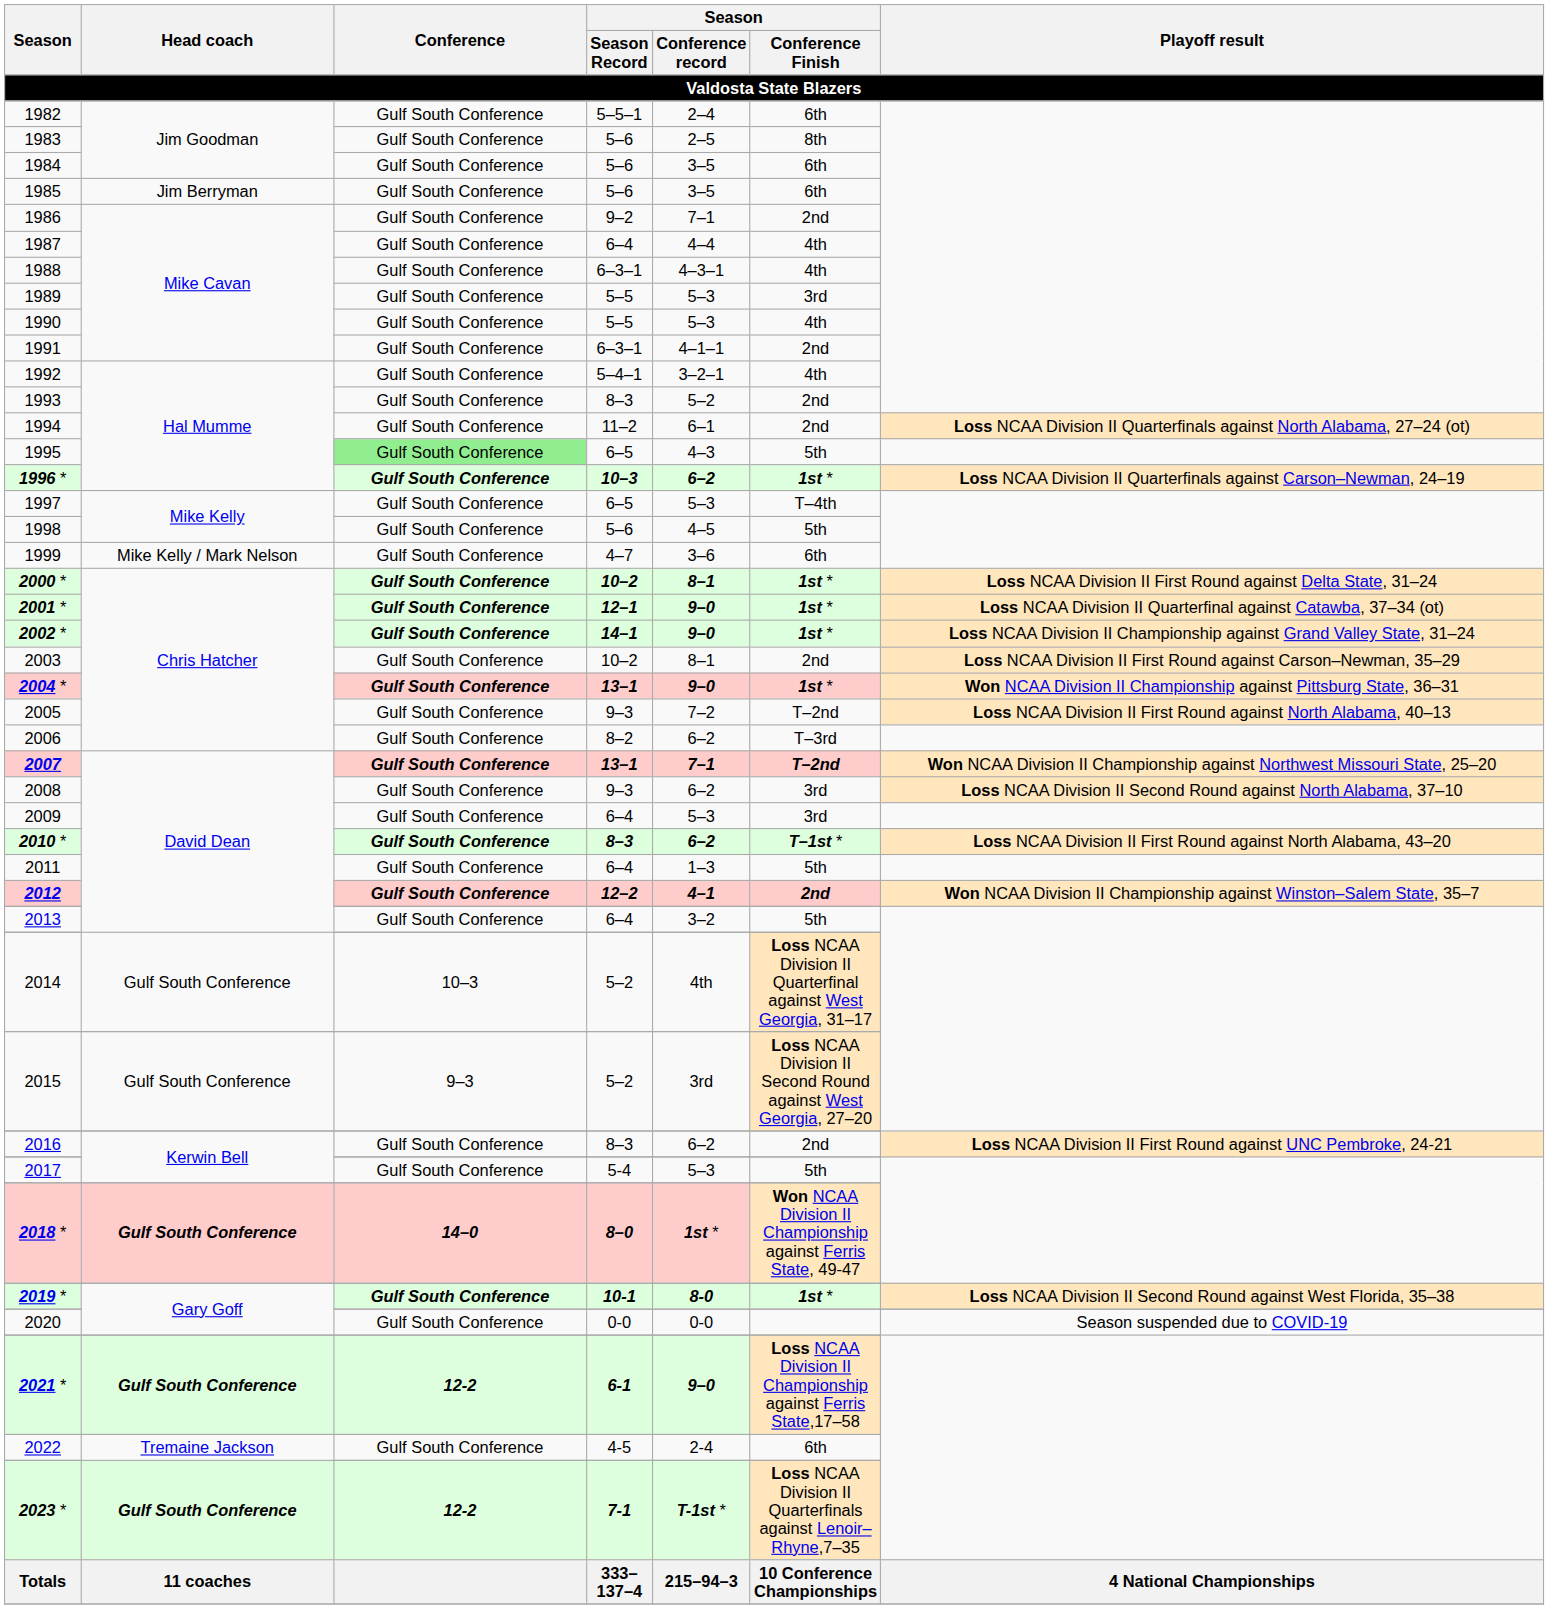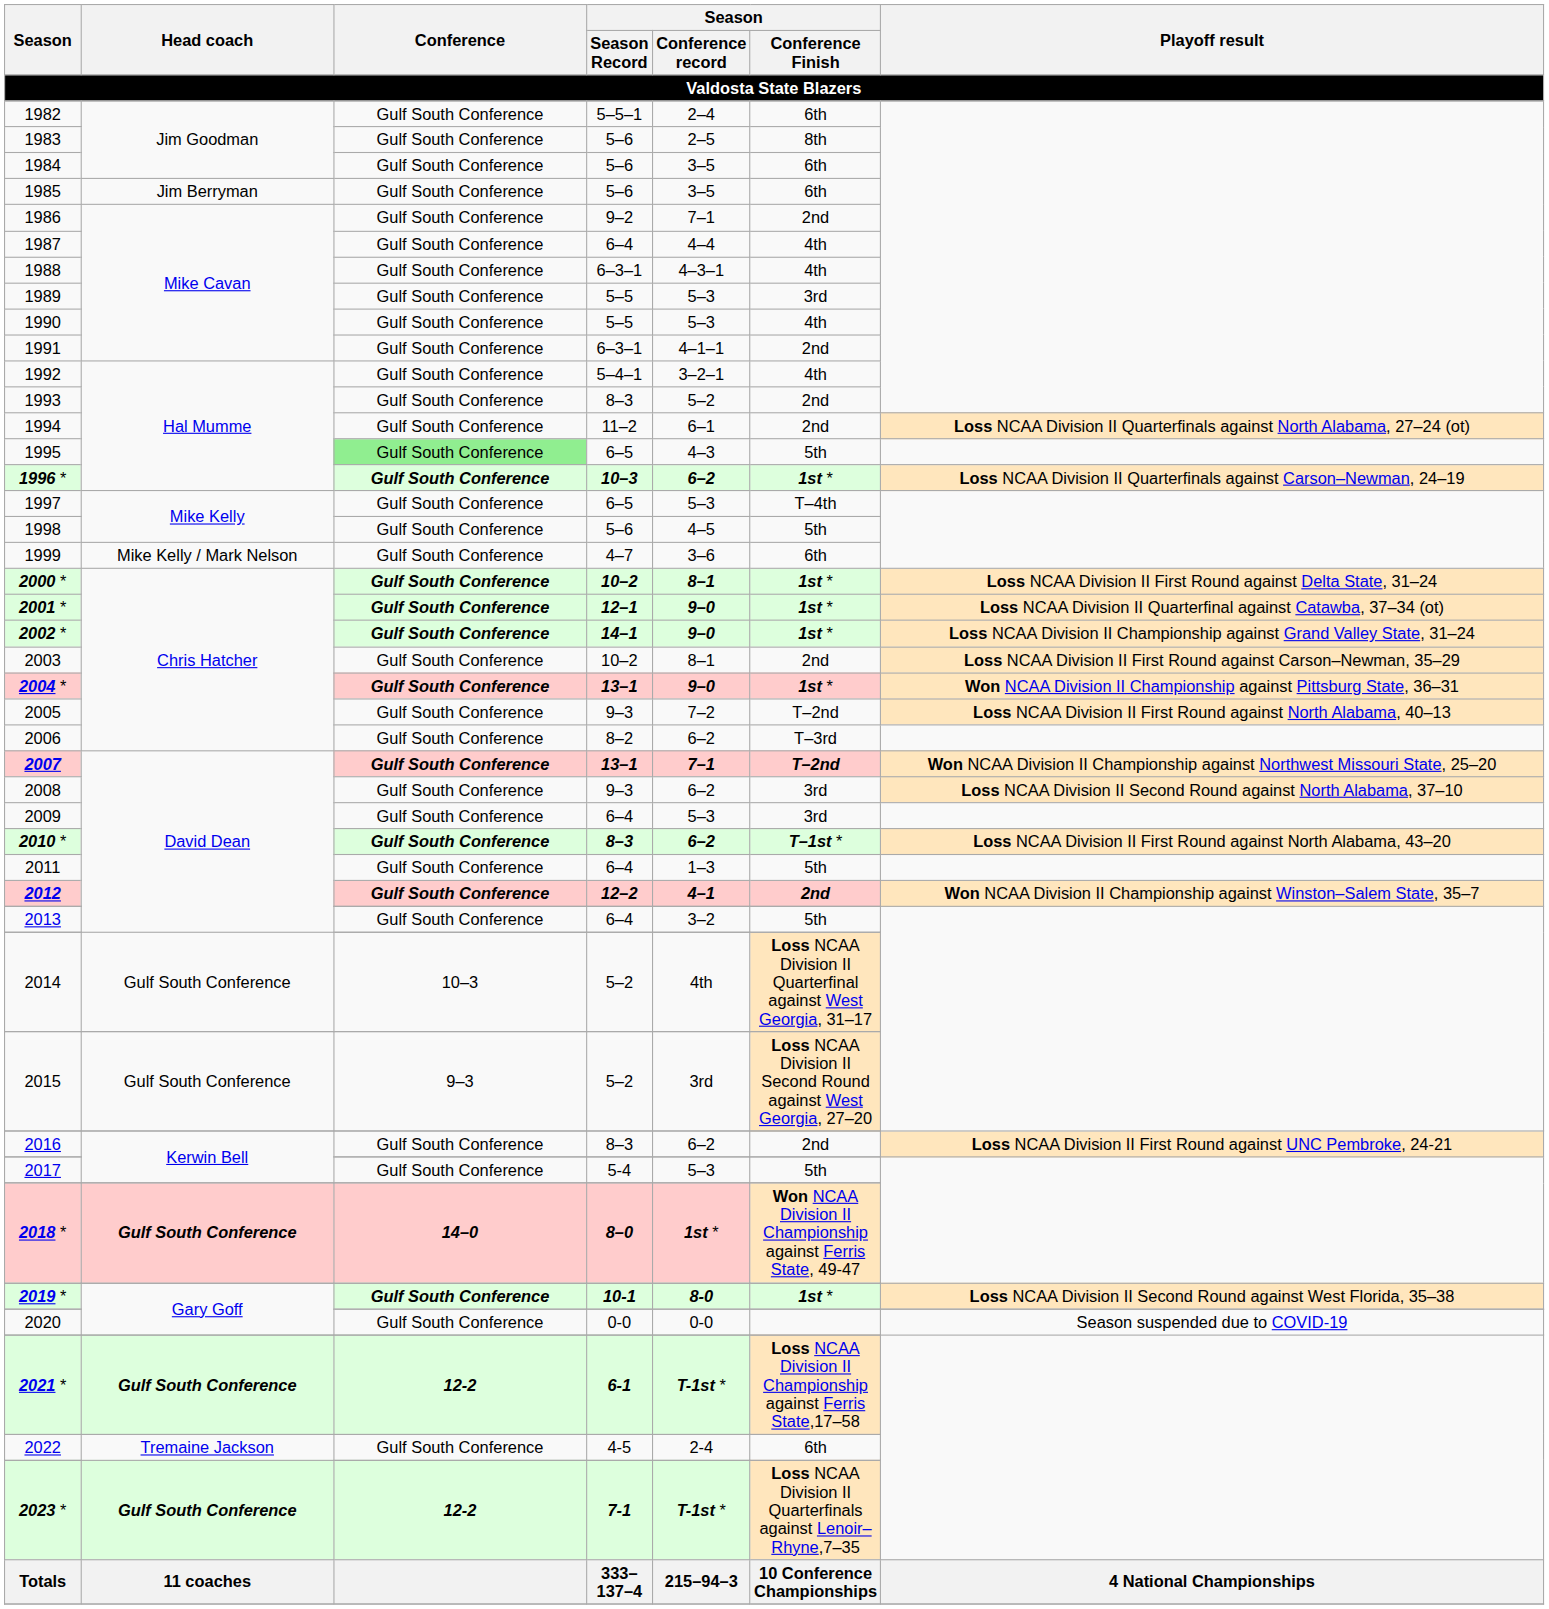2021 * | Season / Conference record: 9–0 -> T-1st *
